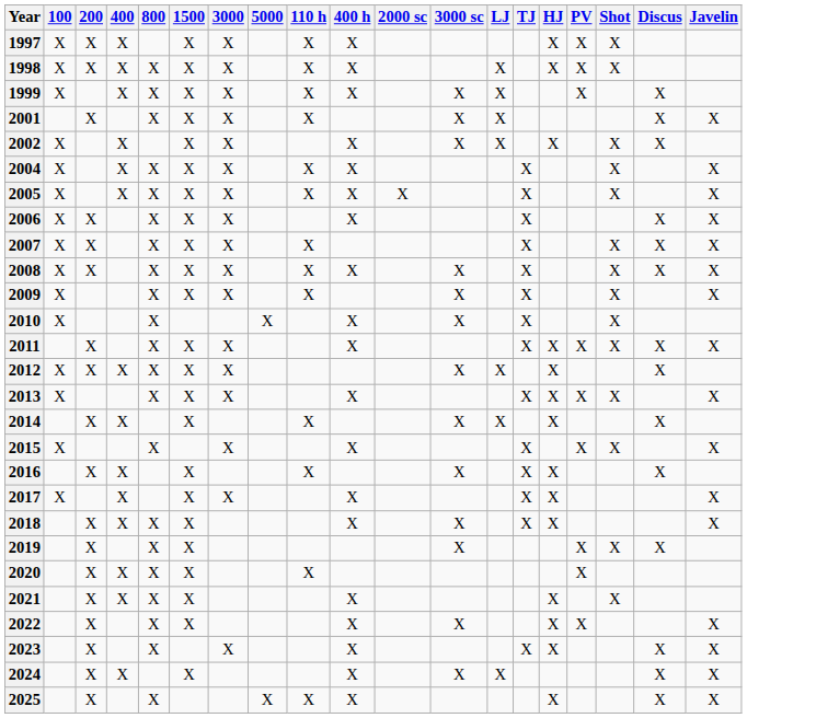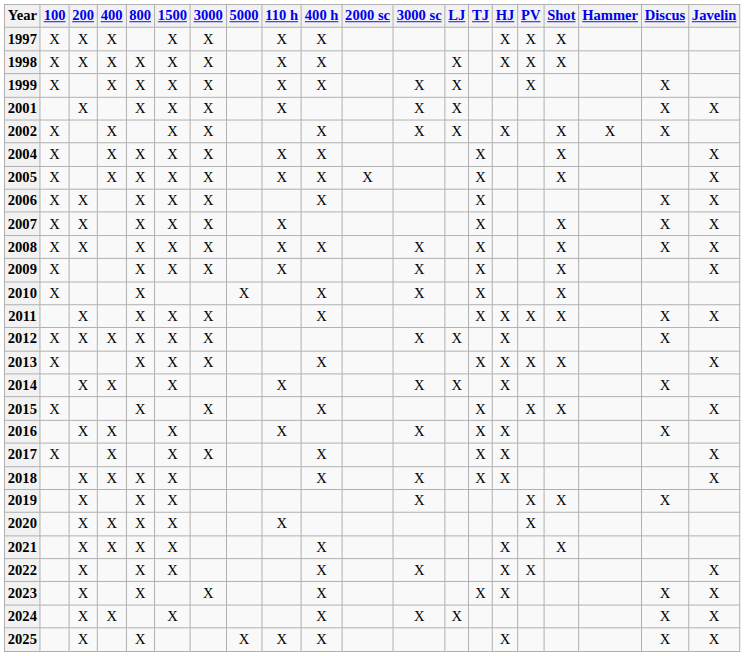+ column: Hammer | X
